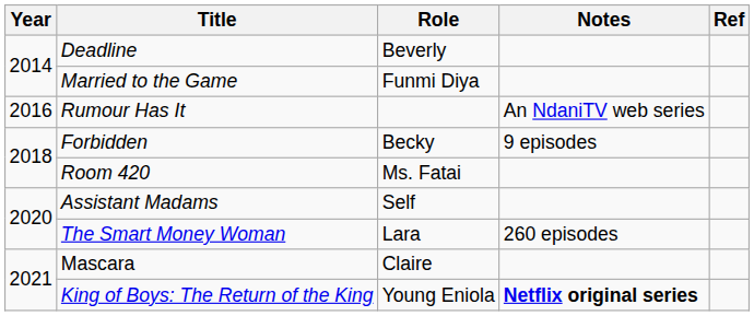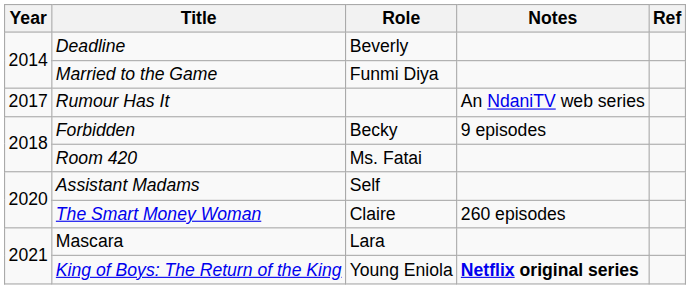Rumour Has It | Year: 2016 -> 2017
The Smart Money Woman | Role: Lara -> Claire
Mascara | Role: Claire -> Lara
